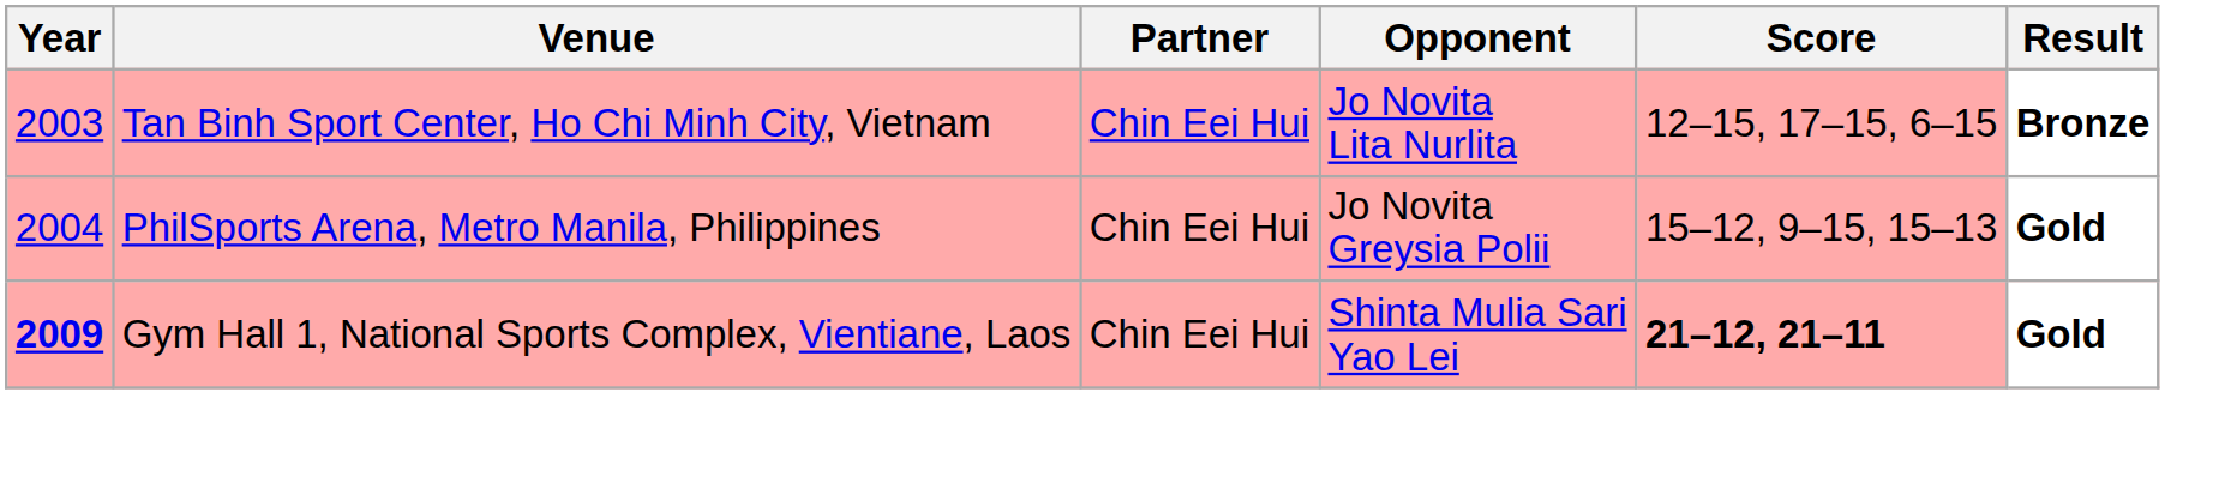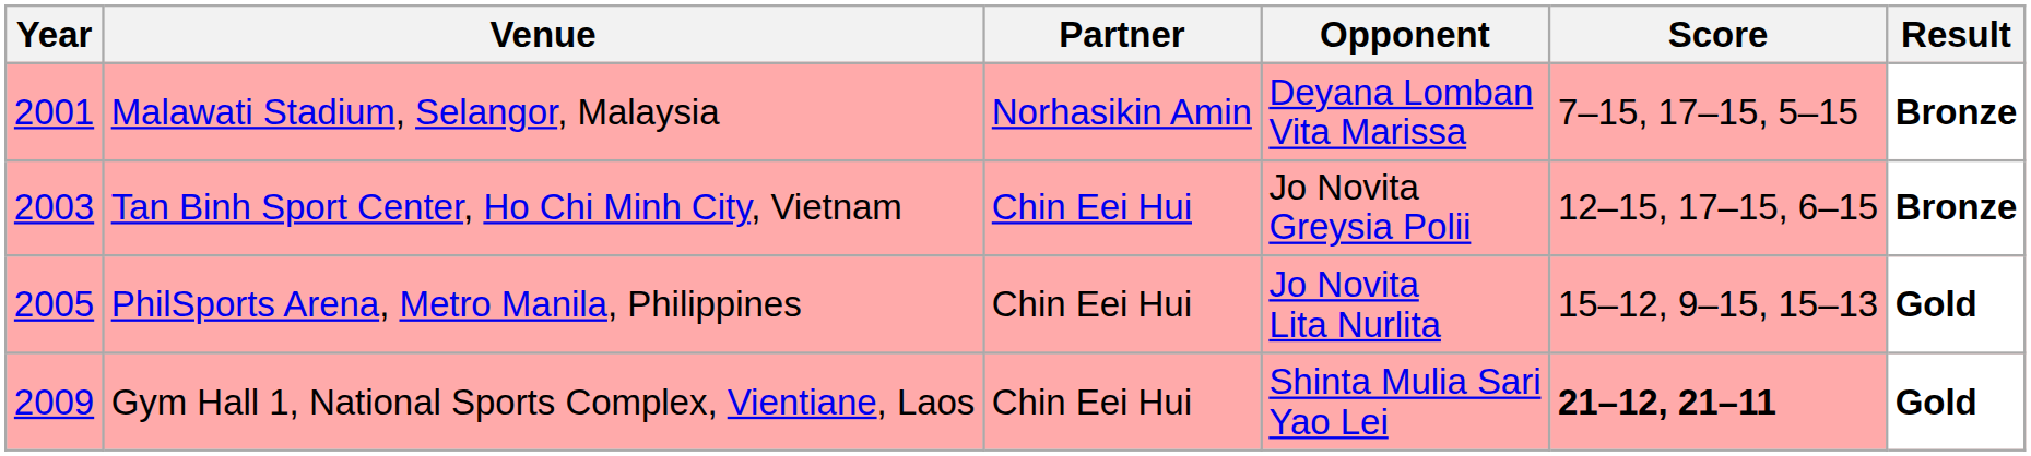+ row: 2001 | Malawati Stadium, Selangor, Malaysia | Norhasikin Amin | Deyana Lomban Vita Marissa | 7–15, 17–15, 5–15 | Bronze
Tan Binh Sport Center, Ho Chi Minh City, Vietnam | Opponent: Jo Novita Lita Nurlita -> Jo Novita Greysia Polii
PhilSports Arena, Metro Manila, Philippines | Year: 2004 -> 2005
PhilSports Arena, Metro Manila, Philippines | Opponent: Jo Novita Greysia Polii -> Jo Novita Lita Nurlita
Gym Hall 1, National Sports Complex, Vientiane, Laos | Year: bold -> normal
